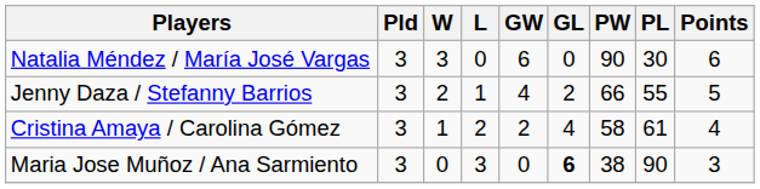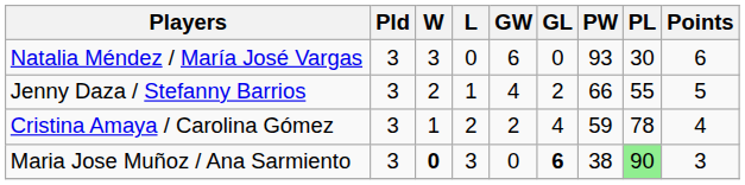Natalia Méndez / María José Vargas | PW: 90 -> 93
Cristina Amaya / Carolina Gómez | PW: 58 -> 59
Cristina Amaya / Carolina Gómez | PL: 61 -> 78
Maria Jose Muñoz / Ana Sarmiento | W: normal -> bold
Maria Jose Muñoz / Ana Sarmiento | PL: no background -> lightgreen background
